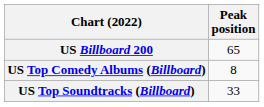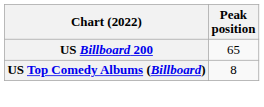- row: US Top Soundtracks (Billboard) | 33
